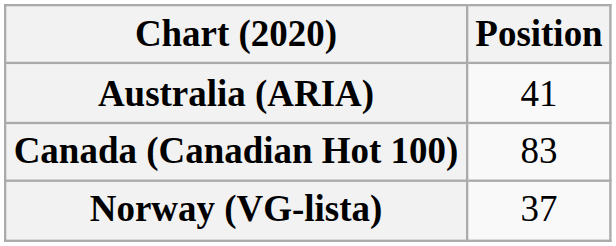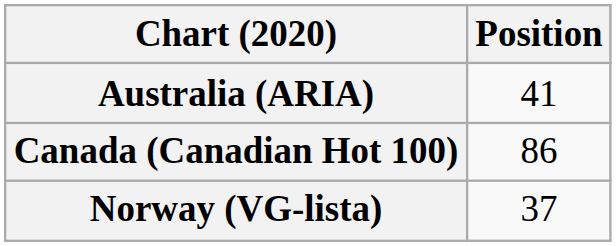Canada (Canadian Hot 100) | Position: 83 -> 86
